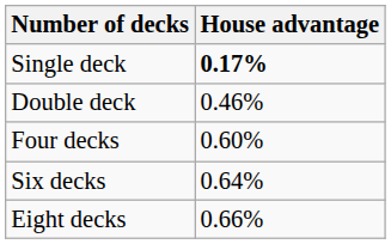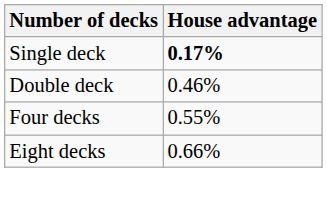Four decks | House advantage: 0.60% -> 0.55%
- row: Six decks | 0.64%
